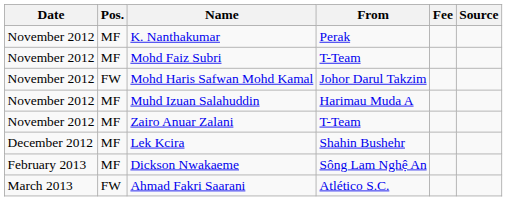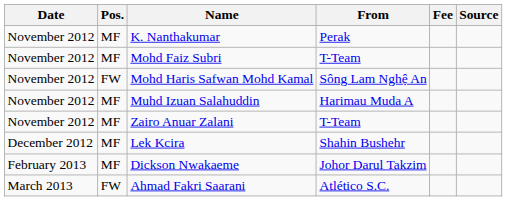Mohd Haris Safwan Mohd Kamal | From: Johor Darul Takzim -> Sông Lam Nghệ An
Dickson Nwakaeme | From: Sông Lam Nghệ An -> Johor Darul Takzim
